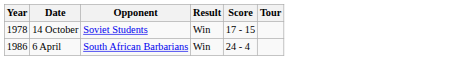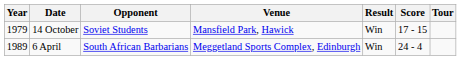+ column: Venue | Mansfield Park, Hawick | Meggetland Sports Complex, Edinburgh
14 October | Year: 1978 -> 1979
6 April | Year: 1986 -> 1989
